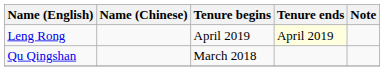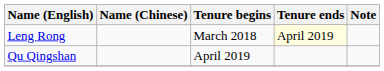Leng Rong | Tenure begins: April 2019 -> March 2018
Qu Qingshan | Tenure begins: March 2018 -> April 2019
